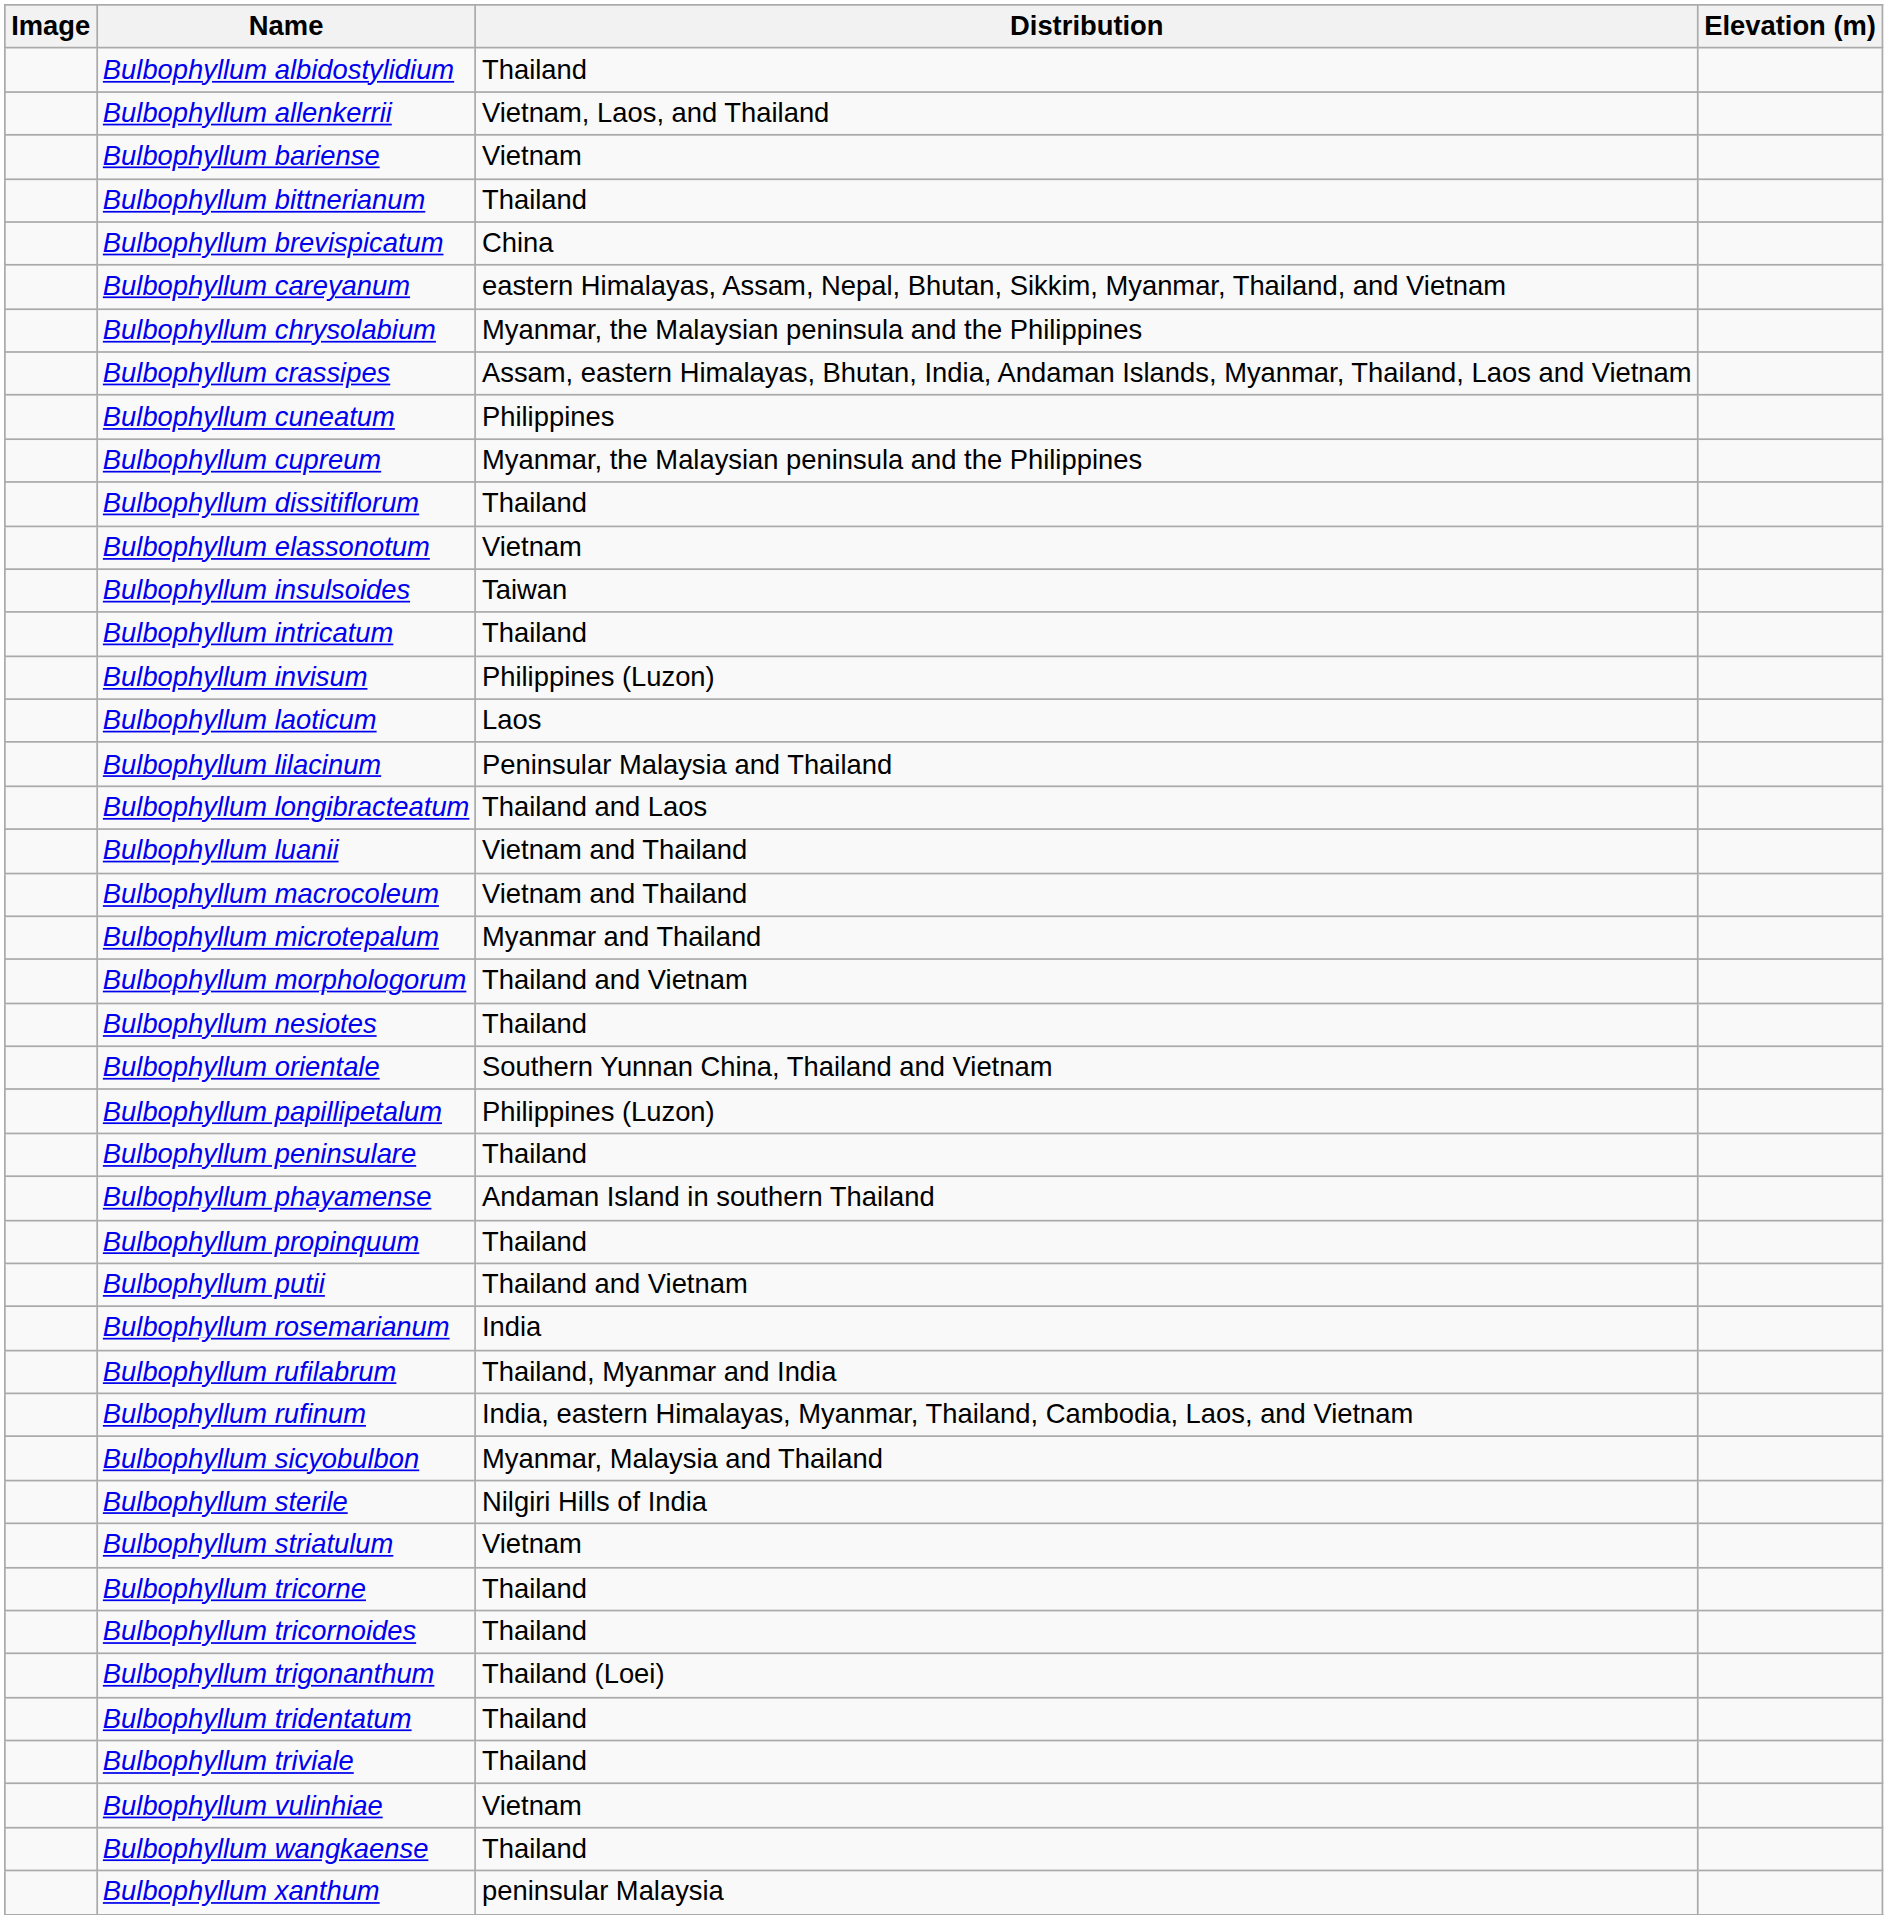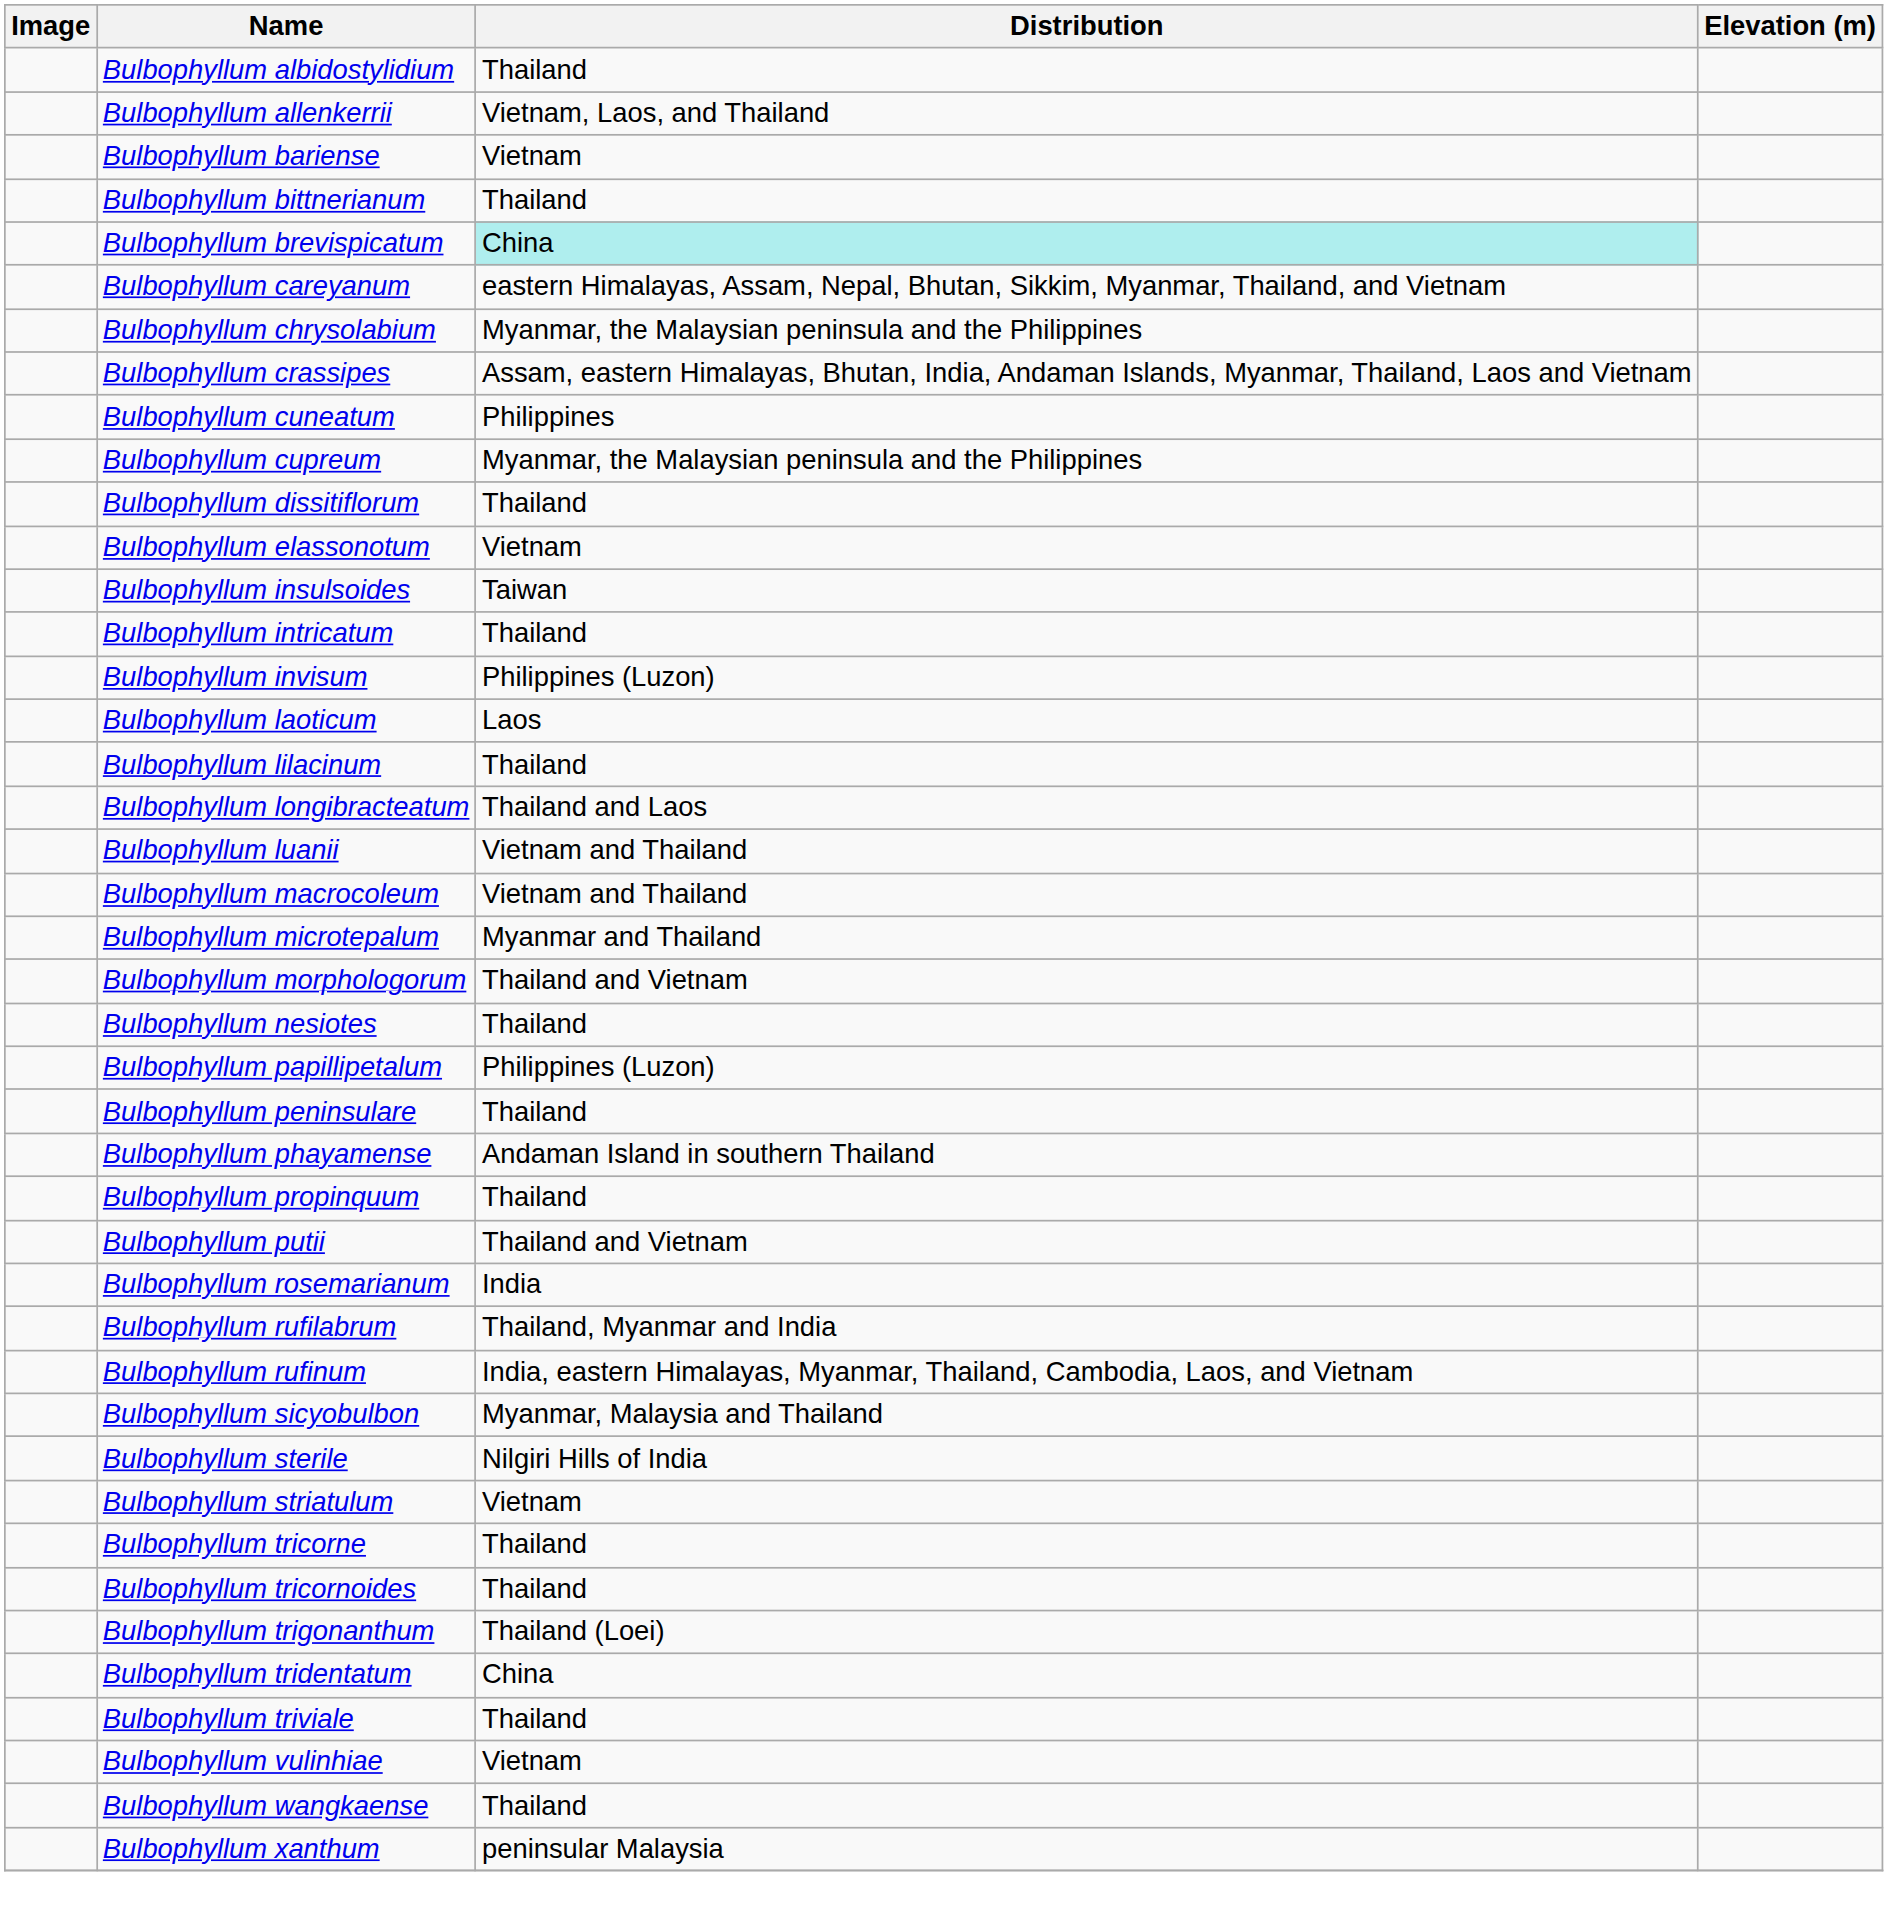Bulbophyllum brevispicatum | Distribution: no background -> paleturquoise background
Bulbophyllum lilacinum | Distribution: Peninsular Malaysia and Thailand -> Thailand
- row: Bulbophyllum orientale | Southern Yunnan China, Thailand and Vietnam
Bulbophyllum tridentatum | Distribution: Thailand -> China
